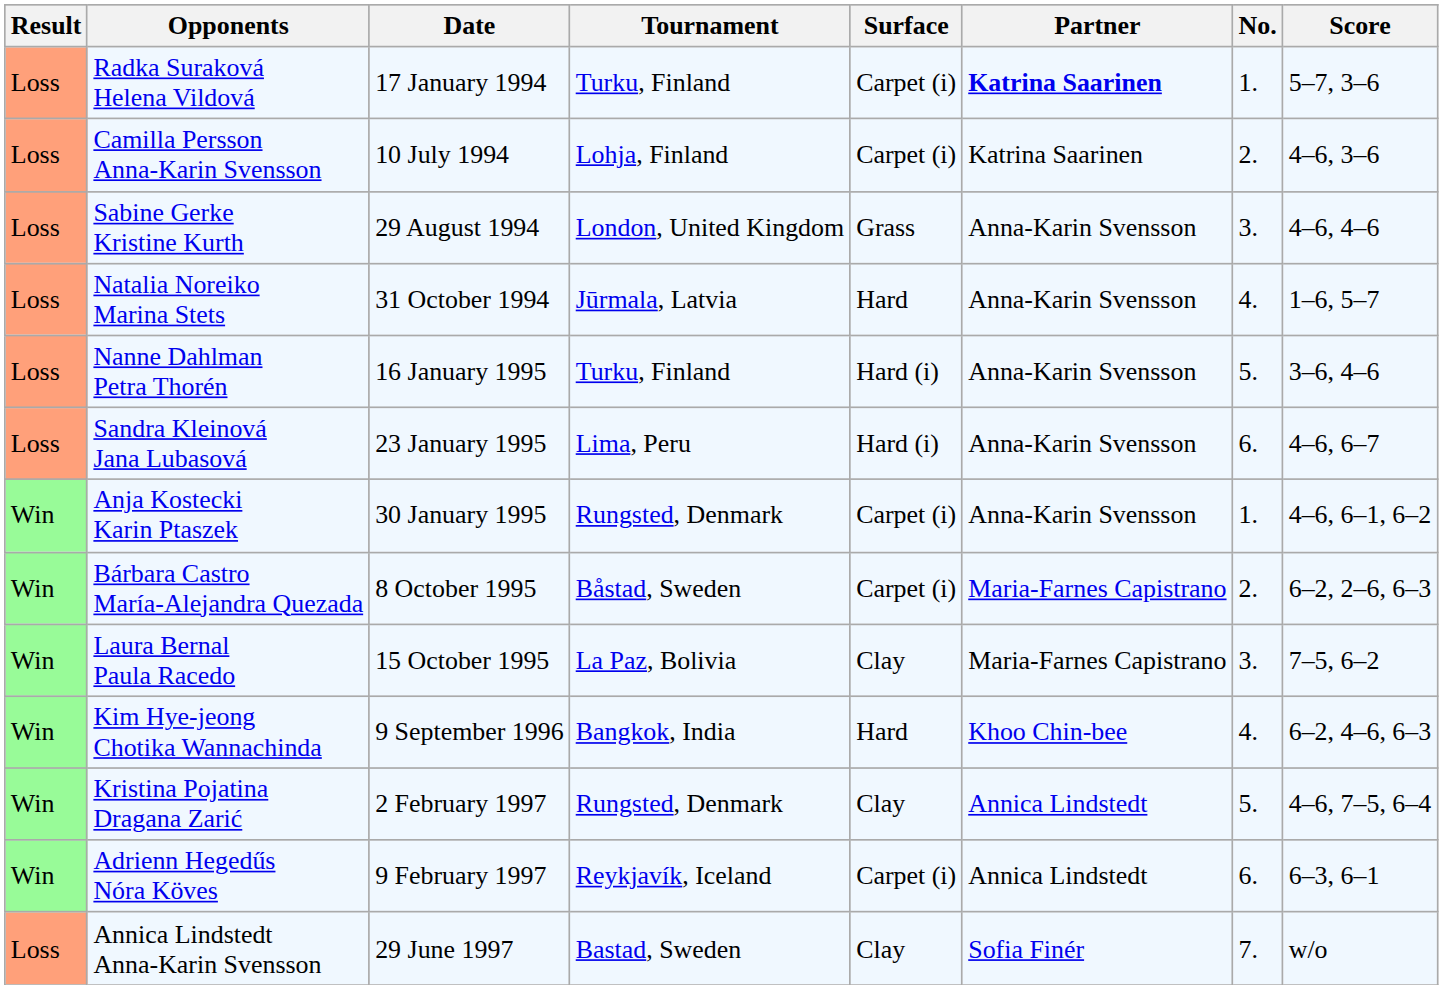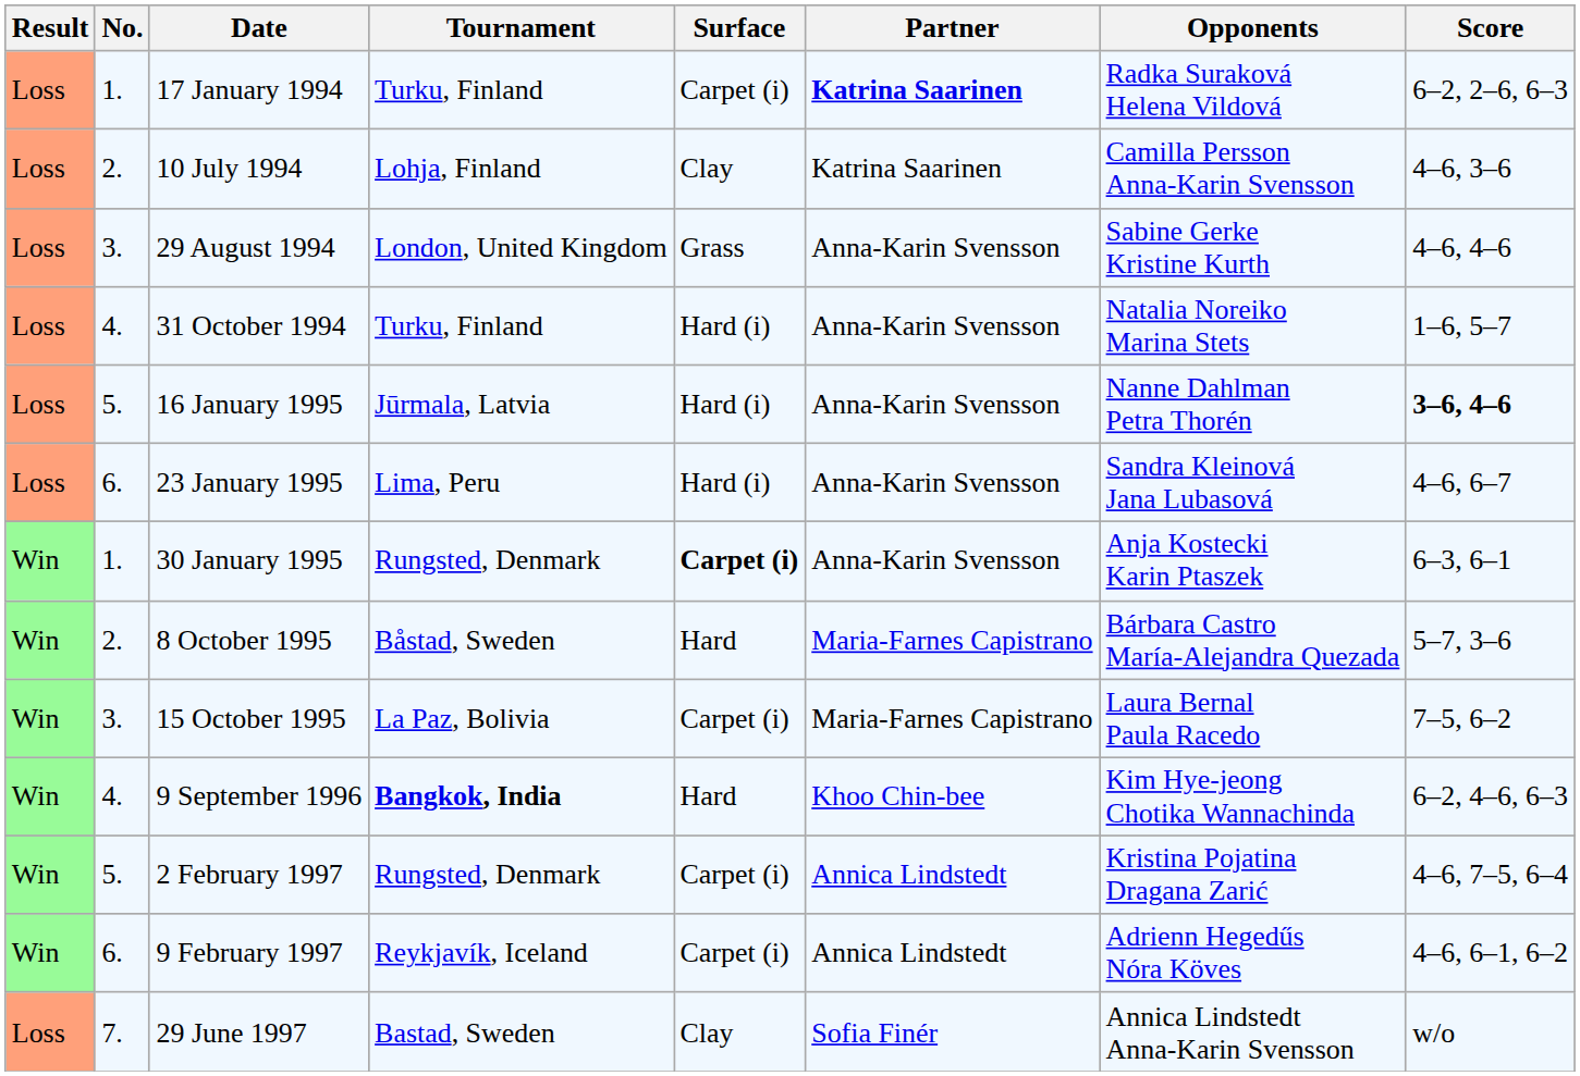columns swapped: No. <-> Opponents
17 January 1994 | Score: 5–7, 3–6 -> 6–2, 2–6, 6–3
10 July 1994 | Surface: Carpet (i) -> Clay
31 October 1994 | Tournament: Jūrmala, Latvia -> Turku, Finland
31 October 1994 | Surface: Hard -> Hard (i)
16 January 1995 | Tournament: Turku, Finland -> Jūrmala, Latvia
16 January 1995 | Score: normal -> bold
30 January 1995 | Surface: normal -> bold
30 January 1995 | Score: 4–6, 6–1, 6–2 -> 6–3, 6–1
8 October 1995 | Surface: Carpet (i) -> Hard
8 October 1995 | Score: 6–2, 2–6, 6–3 -> 5–7, 3–6
15 October 1995 | Surface: Clay -> Carpet (i)
9 September 1996 | Tournament: normal -> bold
2 February 1997 | Surface: Clay -> Carpet (i)
9 February 1997 | Score: 6–3, 6–1 -> 4–6, 6–1, 6–2
